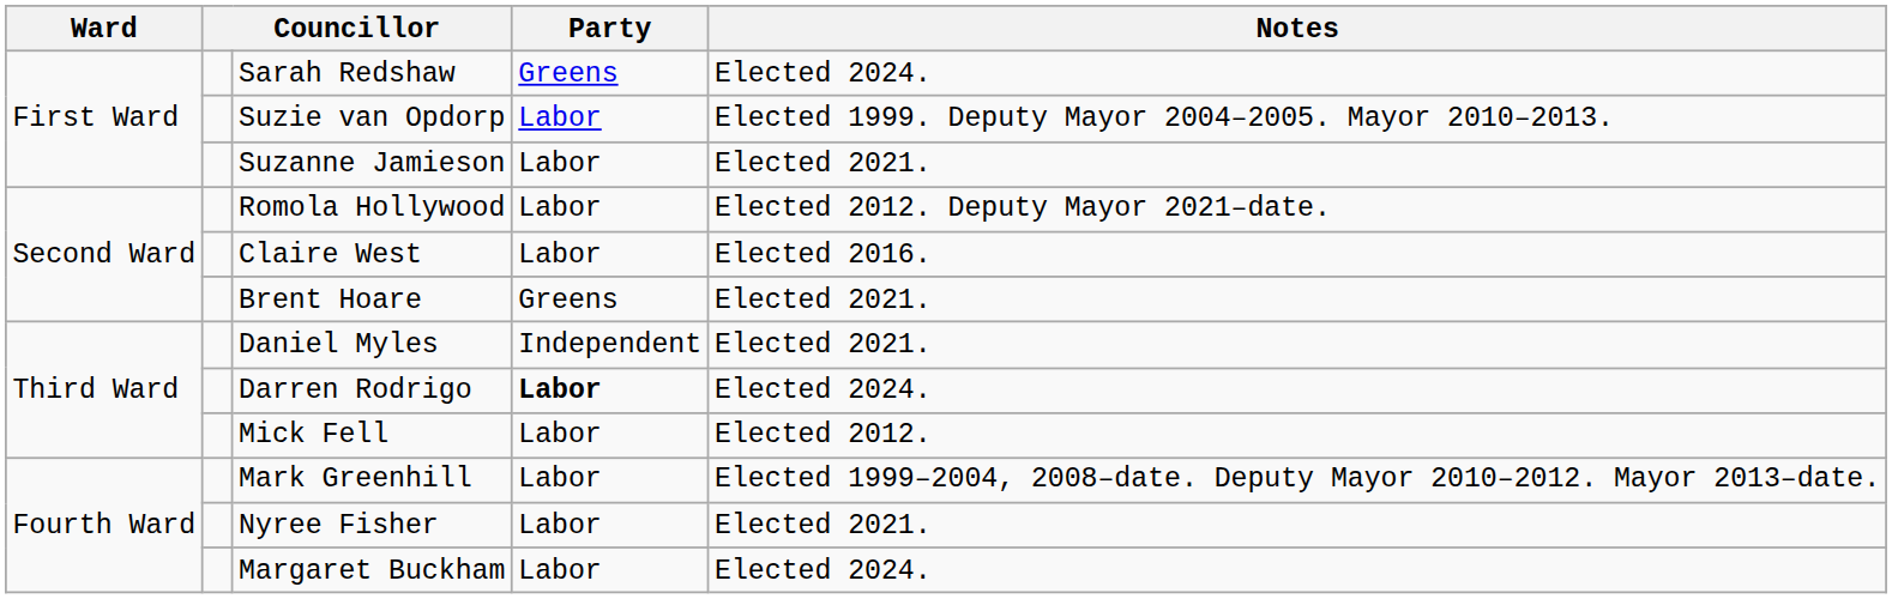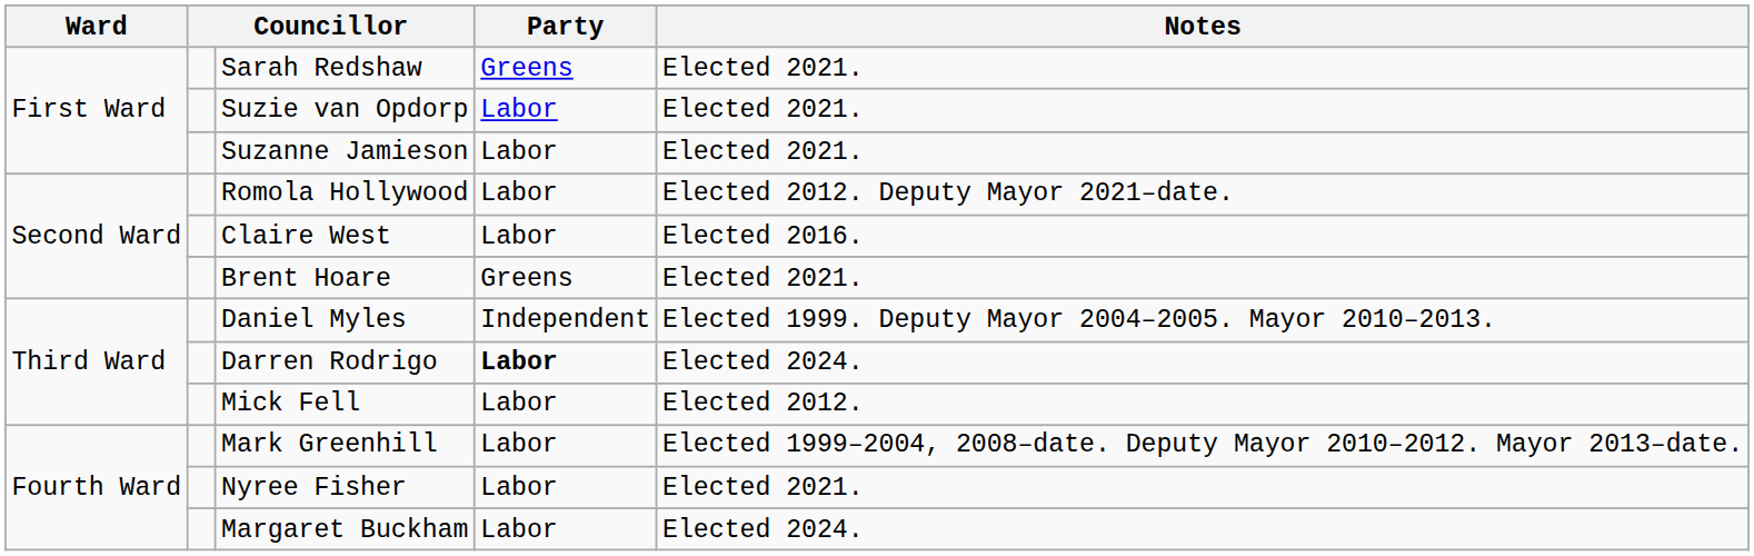Sarah Redshaw | Notes: Elected 2024. -> Elected 2021.
Suzie van Opdorp | Notes: Elected 1999. Deputy Mayor 2004–2005. Mayor 2010–2013. -> Elected 2021.
Daniel Myles | Notes: Elected 2021. -> Elected 1999. Deputy Mayor 2004–2005. Mayor 2010–2013.
